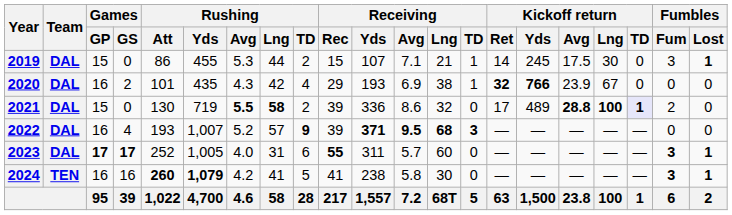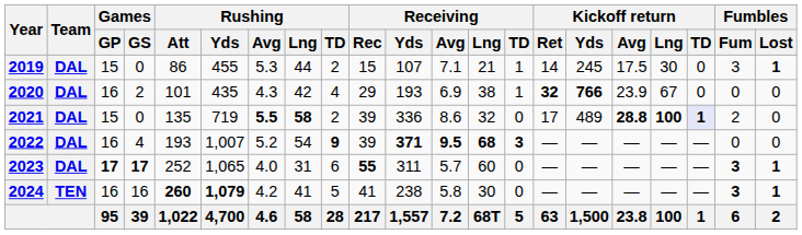2021 | Rushing / Att: 130 -> 135
2022 | Rushing / Lng: 57 -> 54
2023 | Rushing / Yds: 1,005 -> 1,065
